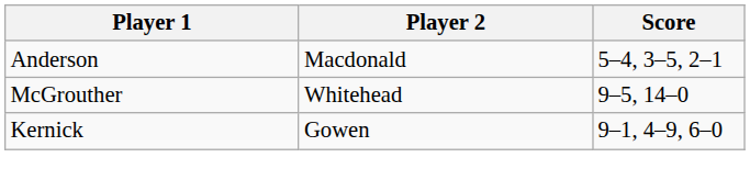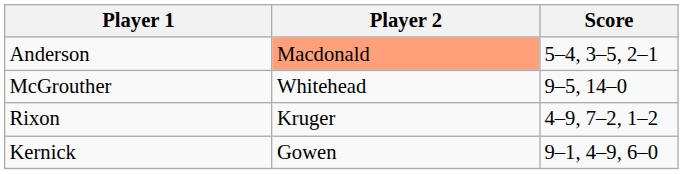Anderson | Player 2: no background -> lightsalmon background
+ row: Rixon | Kruger | 4–9, 7–2, 1–2
